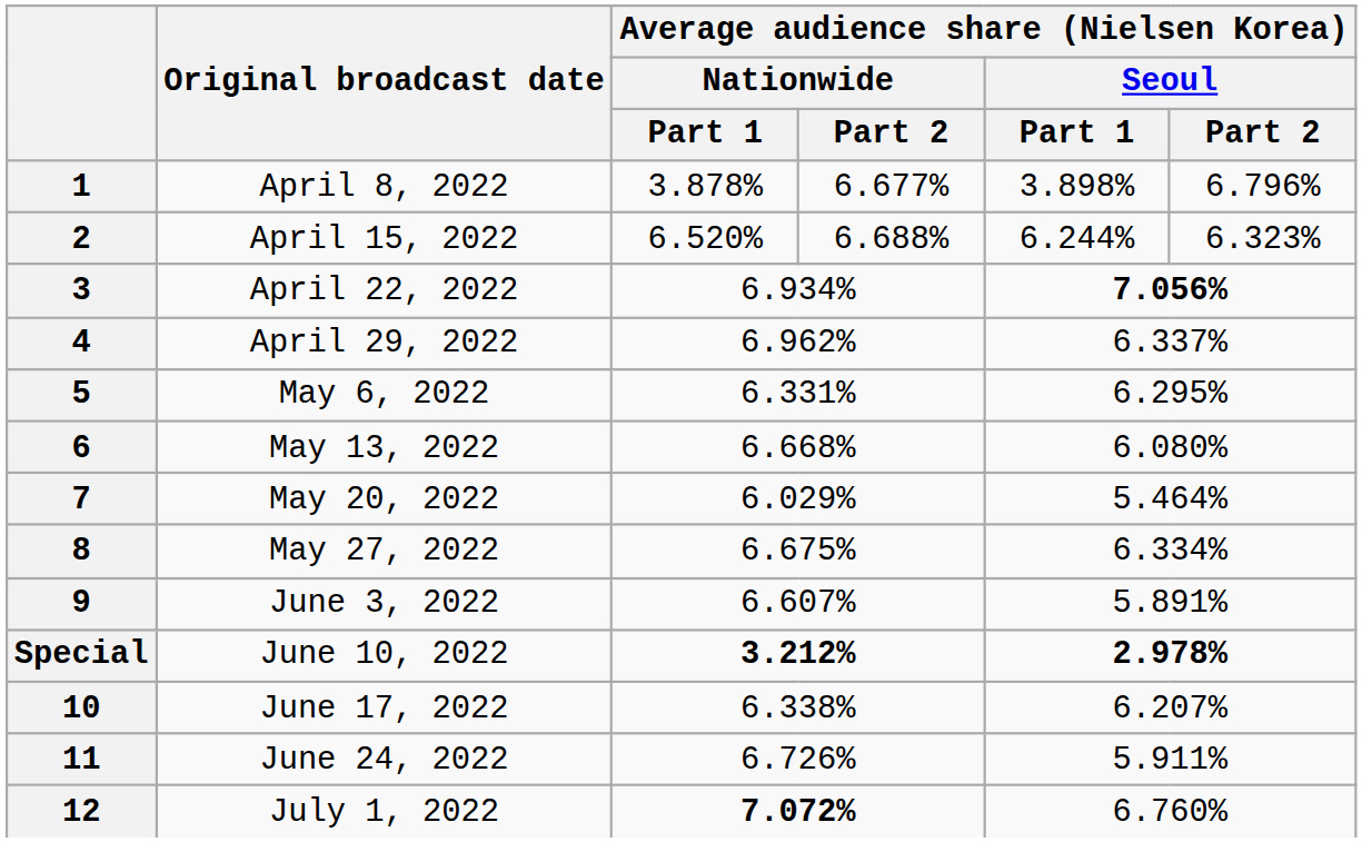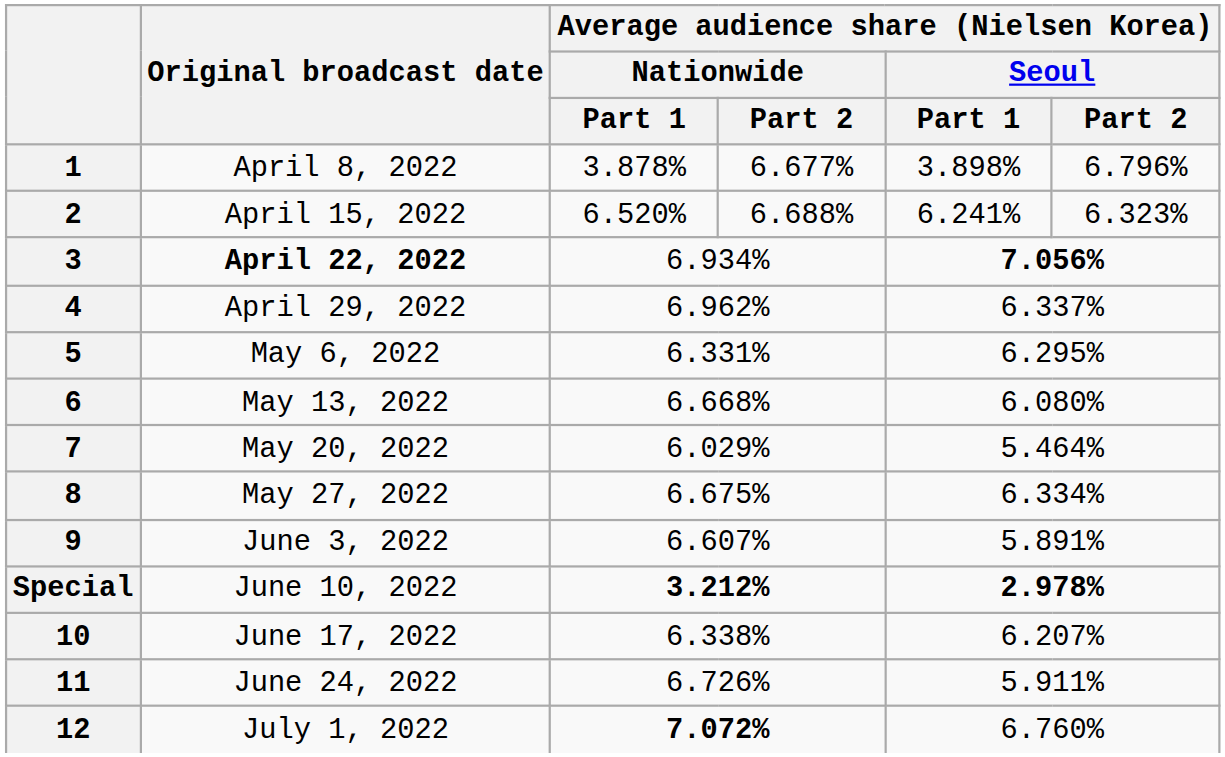2 | Average audience share (Nielsen Korea) / Seoul / Part 1: 6.244% -> 6.241%
3 | Original broadcast date: normal -> bold
